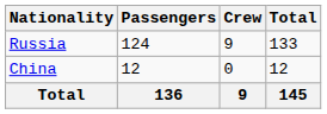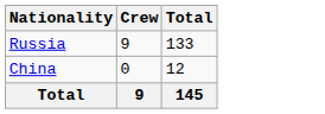- column: Passengers | 124 | 12 | 136
